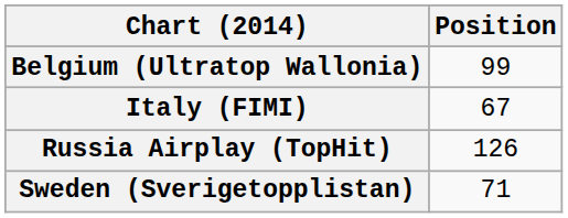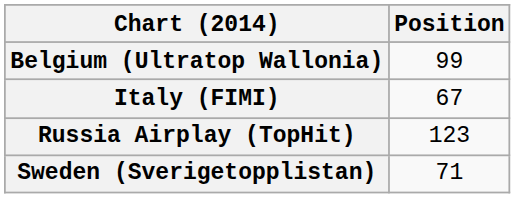Russia Airplay (TopHit) | Position: 126 -> 123
